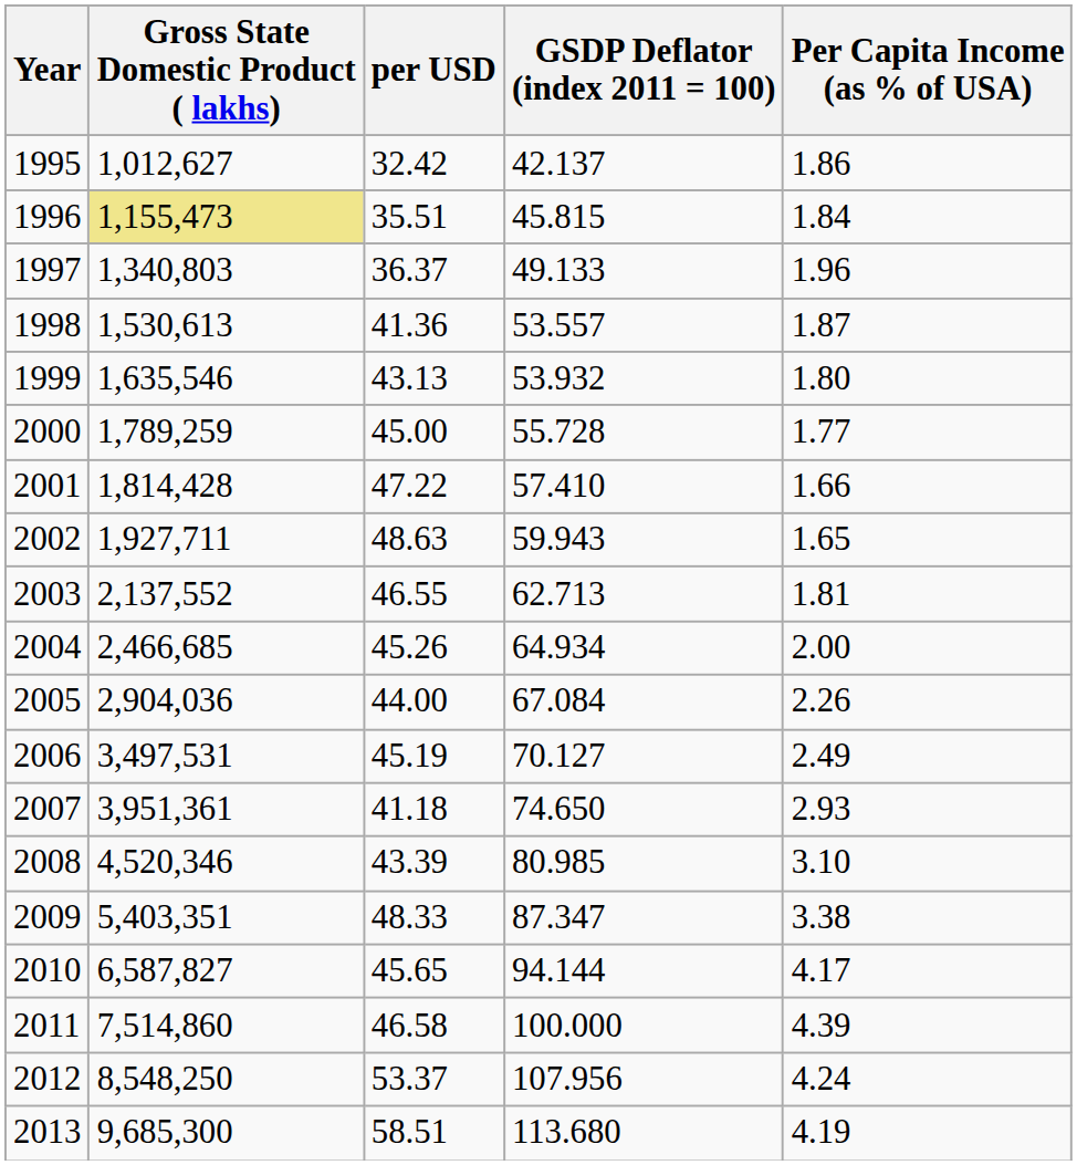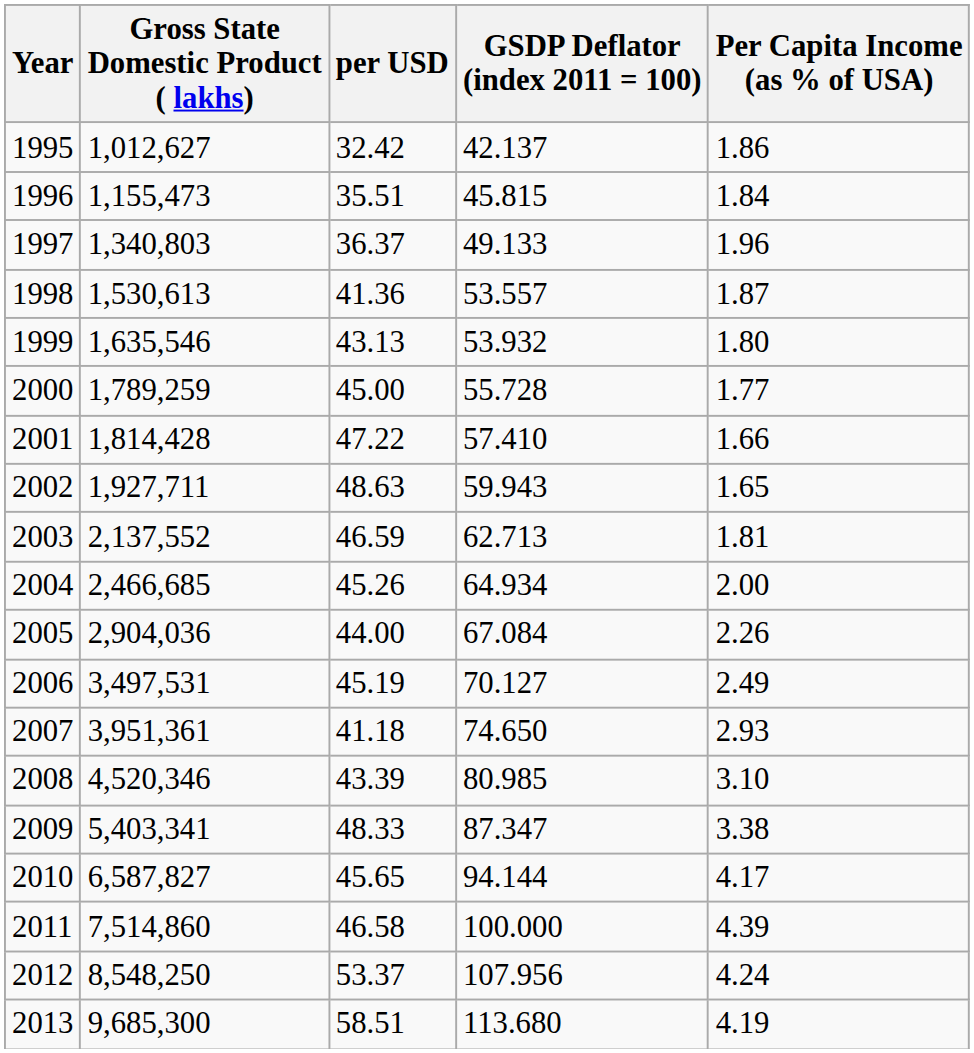1996 | Gross State Domestic Product ( lakhs): khaki background -> no background
2003 | per USD: 46.55 -> 46.59
2009 | Gross State Domestic Product ( lakhs): 5,403,351 -> 5,403,341
